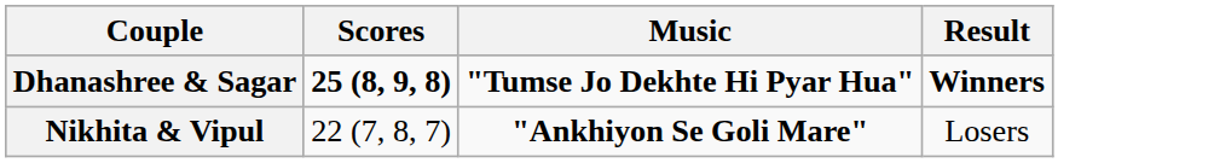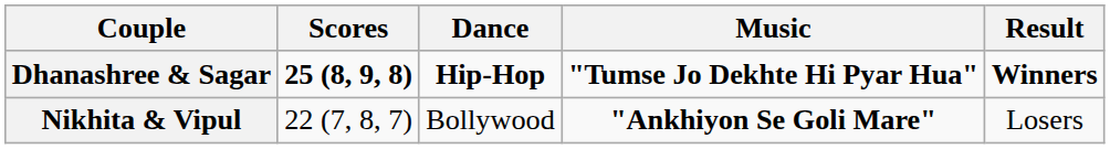+ column: Dance | Hip-Hop | Bollywood
